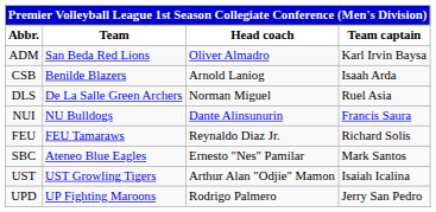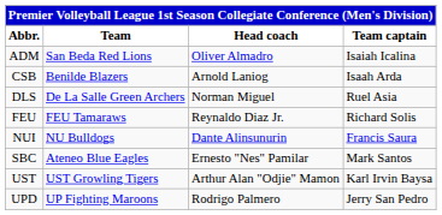ADM | Team captain: Karl Irvin Baysa -> Isaiah Icalina
rows swapped: FEU <-> NUI
UST | Team captain: Isaiah Icalina -> Karl Irvin Baysa
